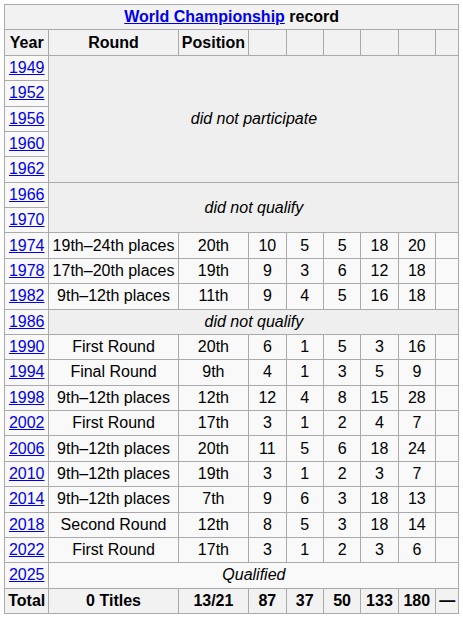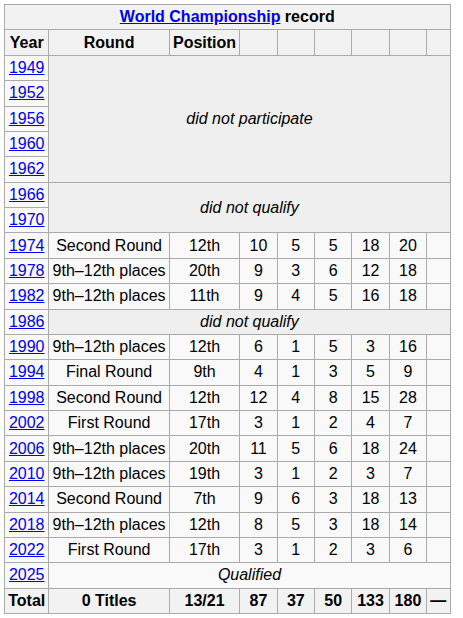1974 | Round: 19th–24th places -> Second Round
1974 | Position: 20th -> 12th
1978 | Round: 17th–20th places -> 9th–12th places
1978 | Position: 19th -> 20th
1990 | Round: First Round -> 9th–12th places
1990 | Position: 20th -> 12th
1998 | Round: 9th–12th places -> Second Round
2014 | Round: 9th–12th places -> Second Round
2018 | Round: Second Round -> 9th–12th places
